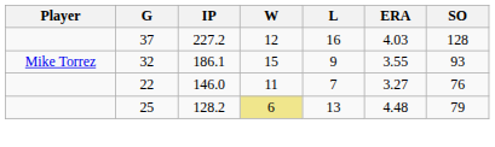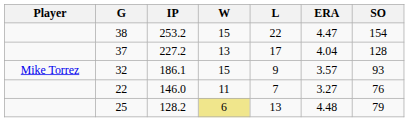+ row: 38 | 253.2 | 15 | 22 | 4.47 | 154
37 | W: 12 -> 13
37 | L: 16 -> 17
37 | ERA: 4.03 -> 4.04
32 | ERA: 3.55 -> 3.57
